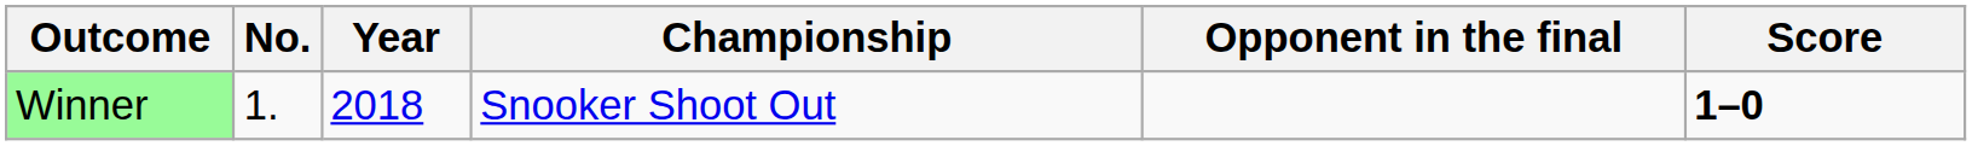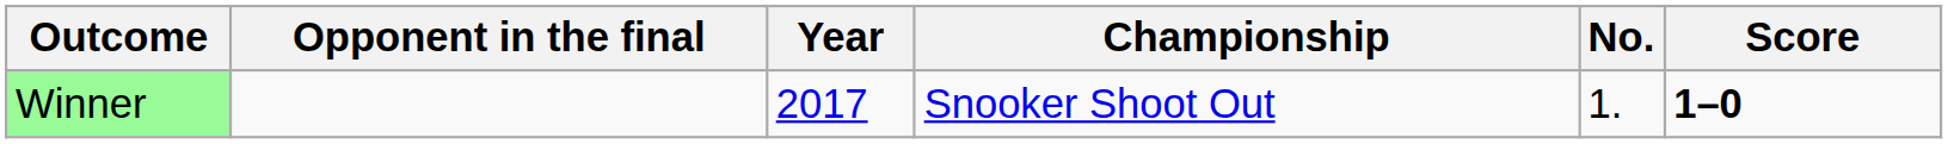columns swapped: No. <-> Opponent in the final
Winner | Year: 2018 -> 2017
